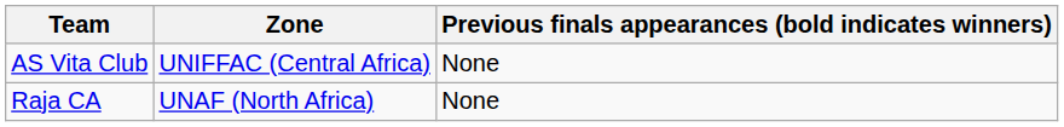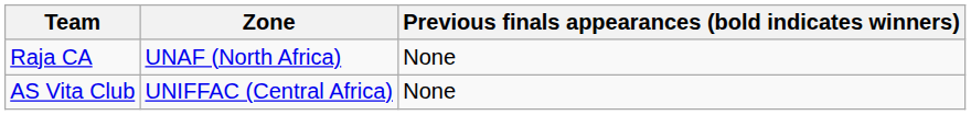rows swapped: Raja CA <-> AS Vita Club
